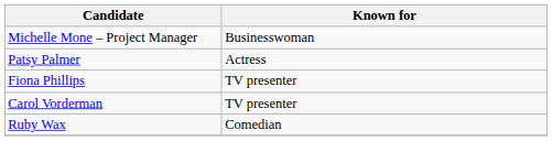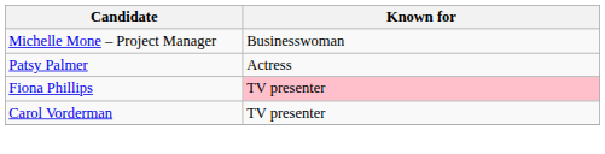Fiona Phillips | Known for: no background -> pink background
- row: Ruby Wax | Comedian
